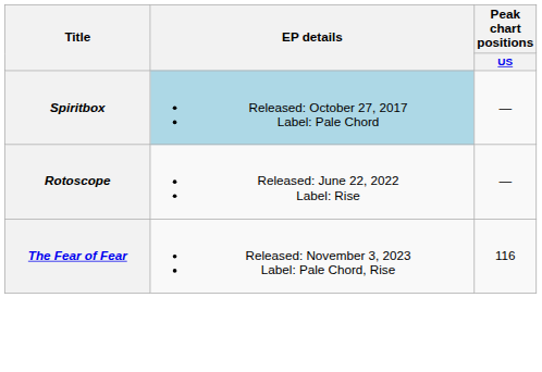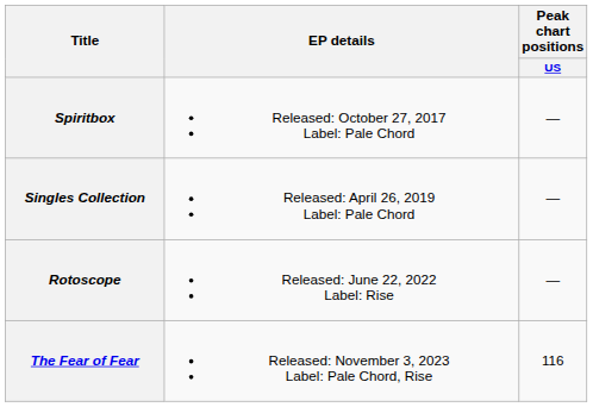Spiritbox | EP details: lightblue background -> no background
+ row: Singles Collection | Released: April 26, 2019 Label: Pale Chord | —
